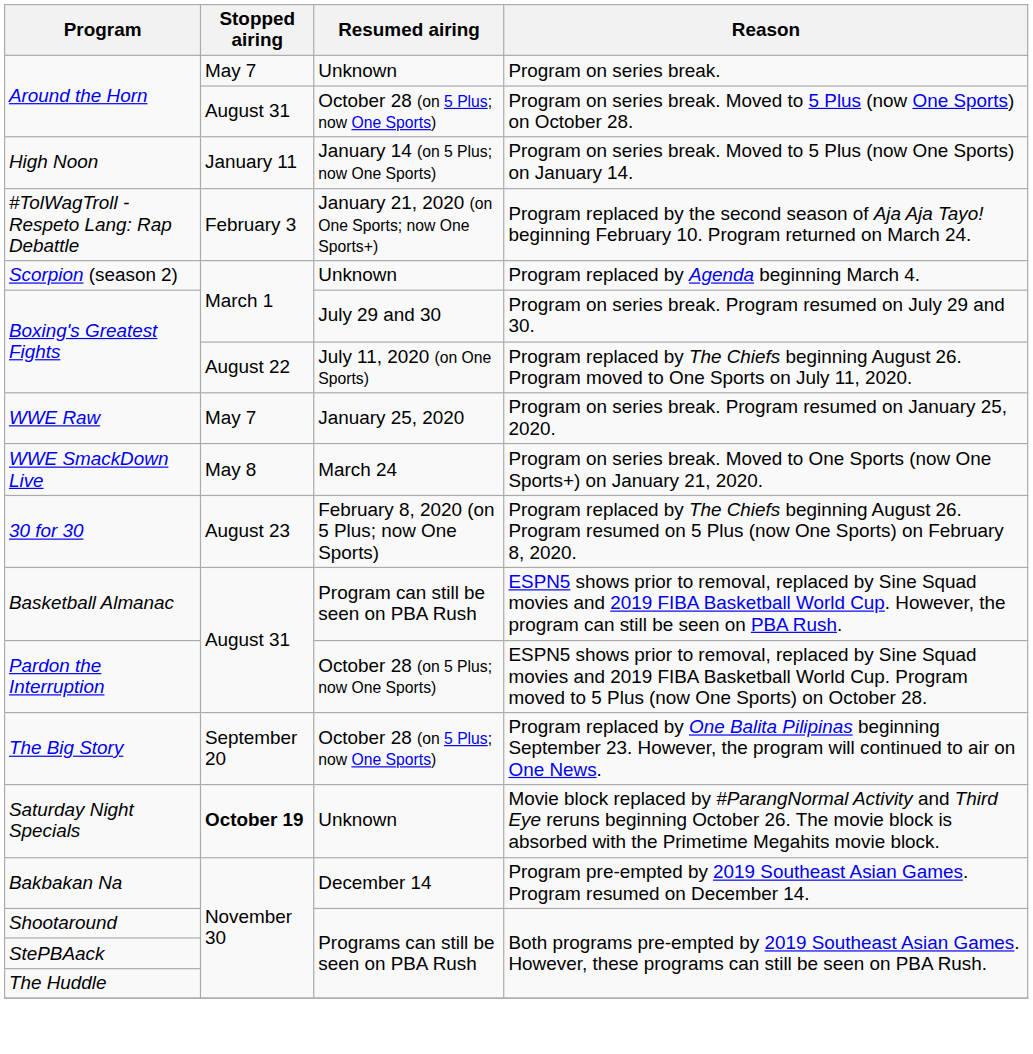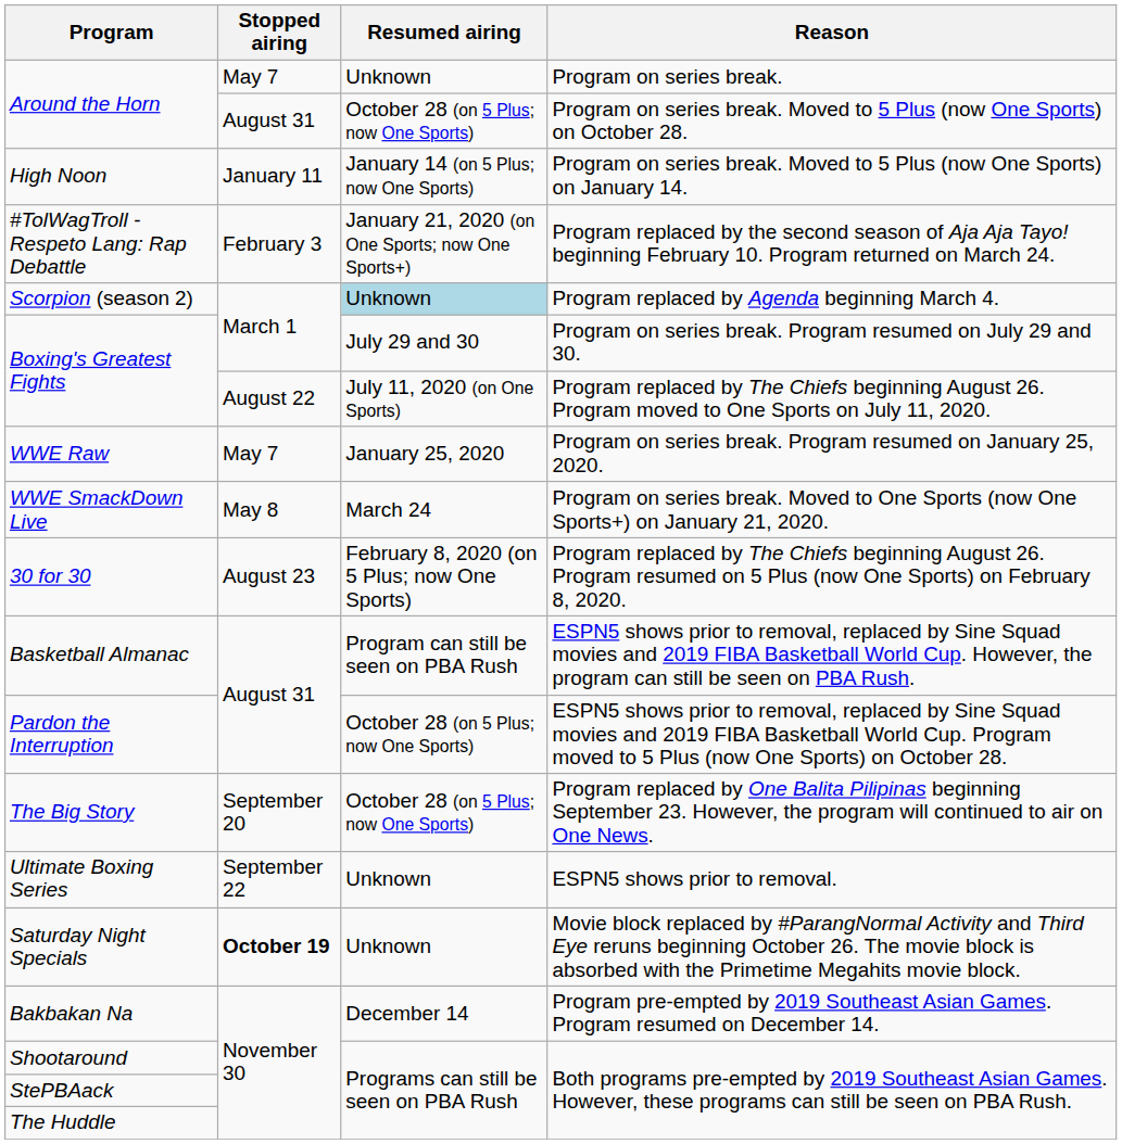Scorpion (season 2) | Resumed airing: no background -> lightblue background
+ row: Ultimate Boxing Series | September 22 | Unknown | ESPN5 shows prior to removal.
